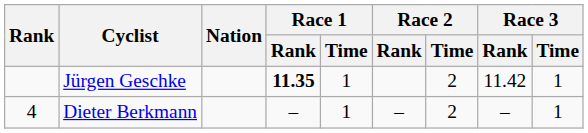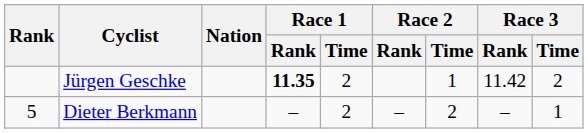Jürgen Geschke | Race 1 / Time: 1 -> 2
Jürgen Geschke | Race 2 / Time: 2 -> 1
Jürgen Geschke | Race 3 / Time: 1 -> 2
Dieter Berkmann | Rank: 4 -> 5
Dieter Berkmann | Race 1 / Time: 1 -> 2
